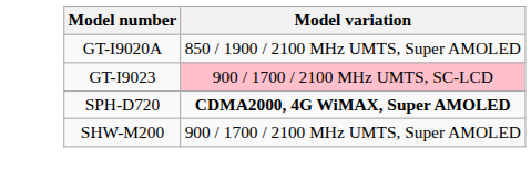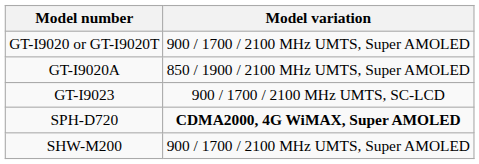+ row: GT-I9020 or GT-I9020T | 900 / 1700 / 2100 MHz UMTS, Super AMOLED
GT-I9023 | Model variation: pink background -> no background
